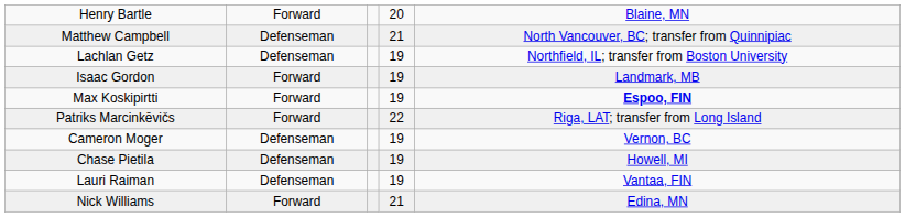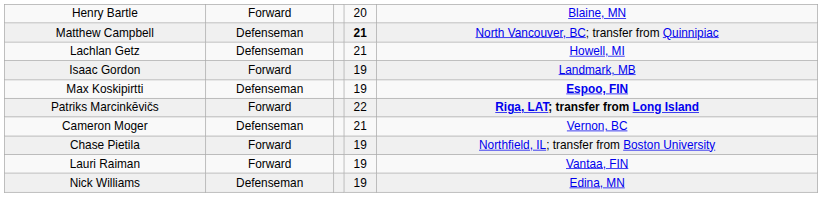Matthew Campbell | column 4: normal -> bold
Lachlan Getz | column 4: 19 -> 21
Lachlan Getz | column 5: Northfield, IL; transfer from Boston University -> Howell, MI
Max Koskipirtti | column 2: Forward -> Defenseman
Patriks Marcinkēvičs | column 5: normal -> bold
Cameron Moger | column 4: 19 -> 21
Chase Pietila | column 2: Defenseman -> Forward
Chase Pietila | column 5: Howell, MI -> Northfield, IL; transfer from Boston University
Lauri Raiman | column 2: Defenseman -> Forward
Nick Williams | column 2: Forward -> Defenseman
Nick Williams | column 4: 21 -> 19
